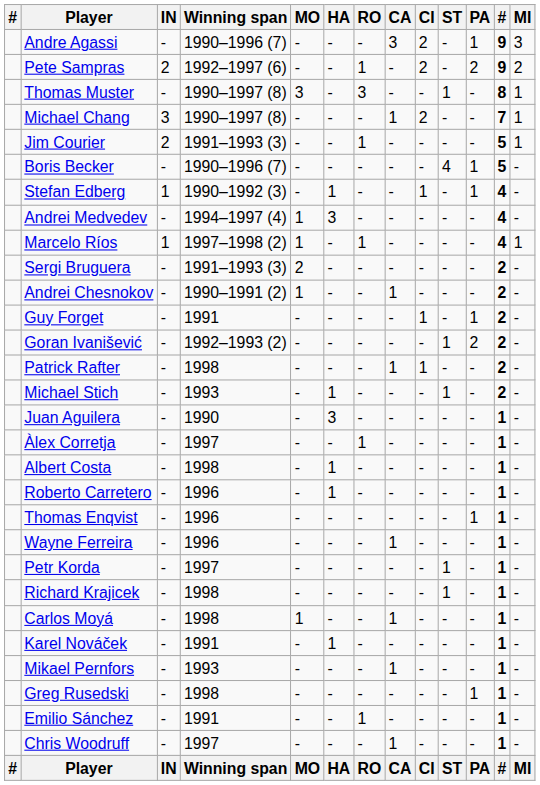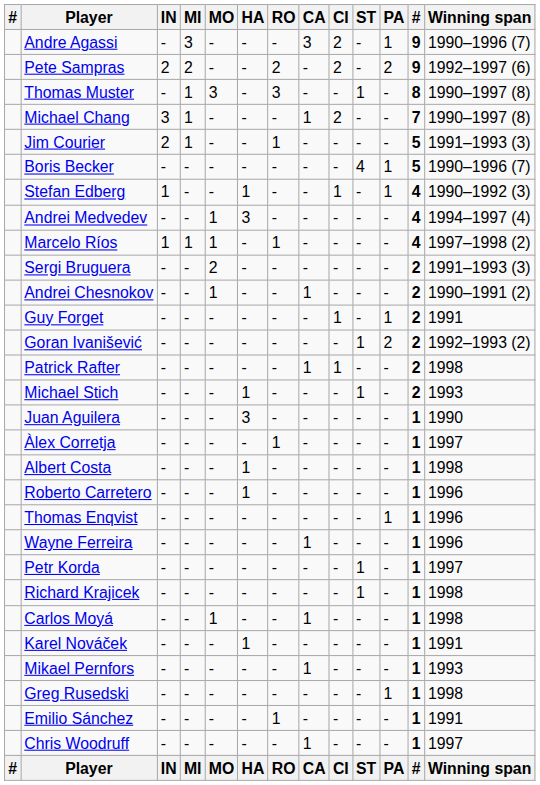columns swapped: MI <-> Winning span
Pete Sampras | RO: 1 -> 2
